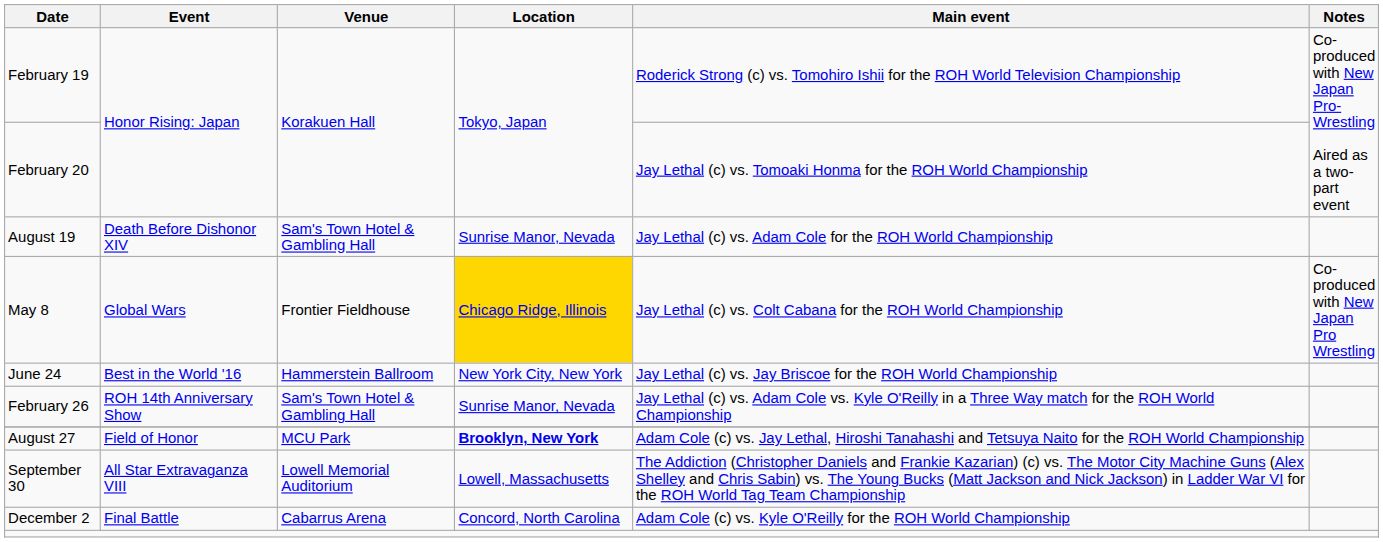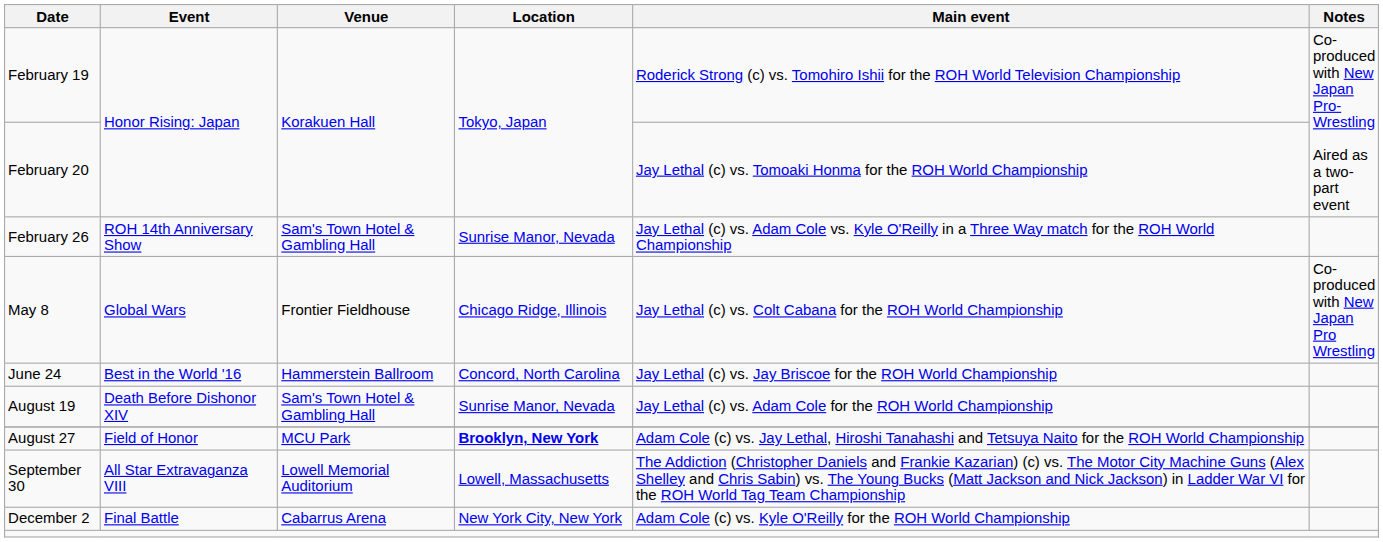rows swapped: February 26 <-> August 19
May 8 | Location: gold background -> no background
June 24 | Location: New York City, New York -> Concord, North Carolina
December 2 | Location: Concord, North Carolina -> New York City, New York
